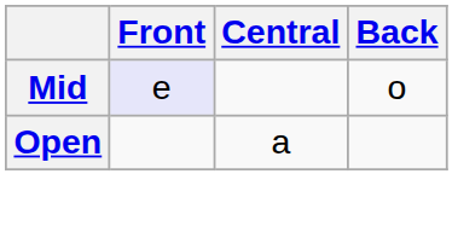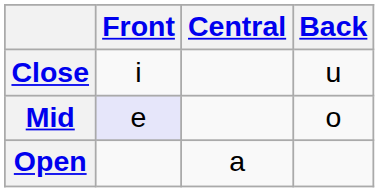+ row: Close | i | u
